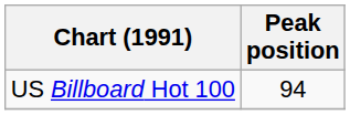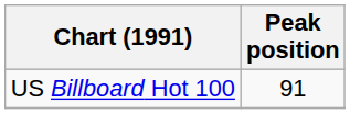US Billboard Hot 100 | Peak position: 94 -> 91
